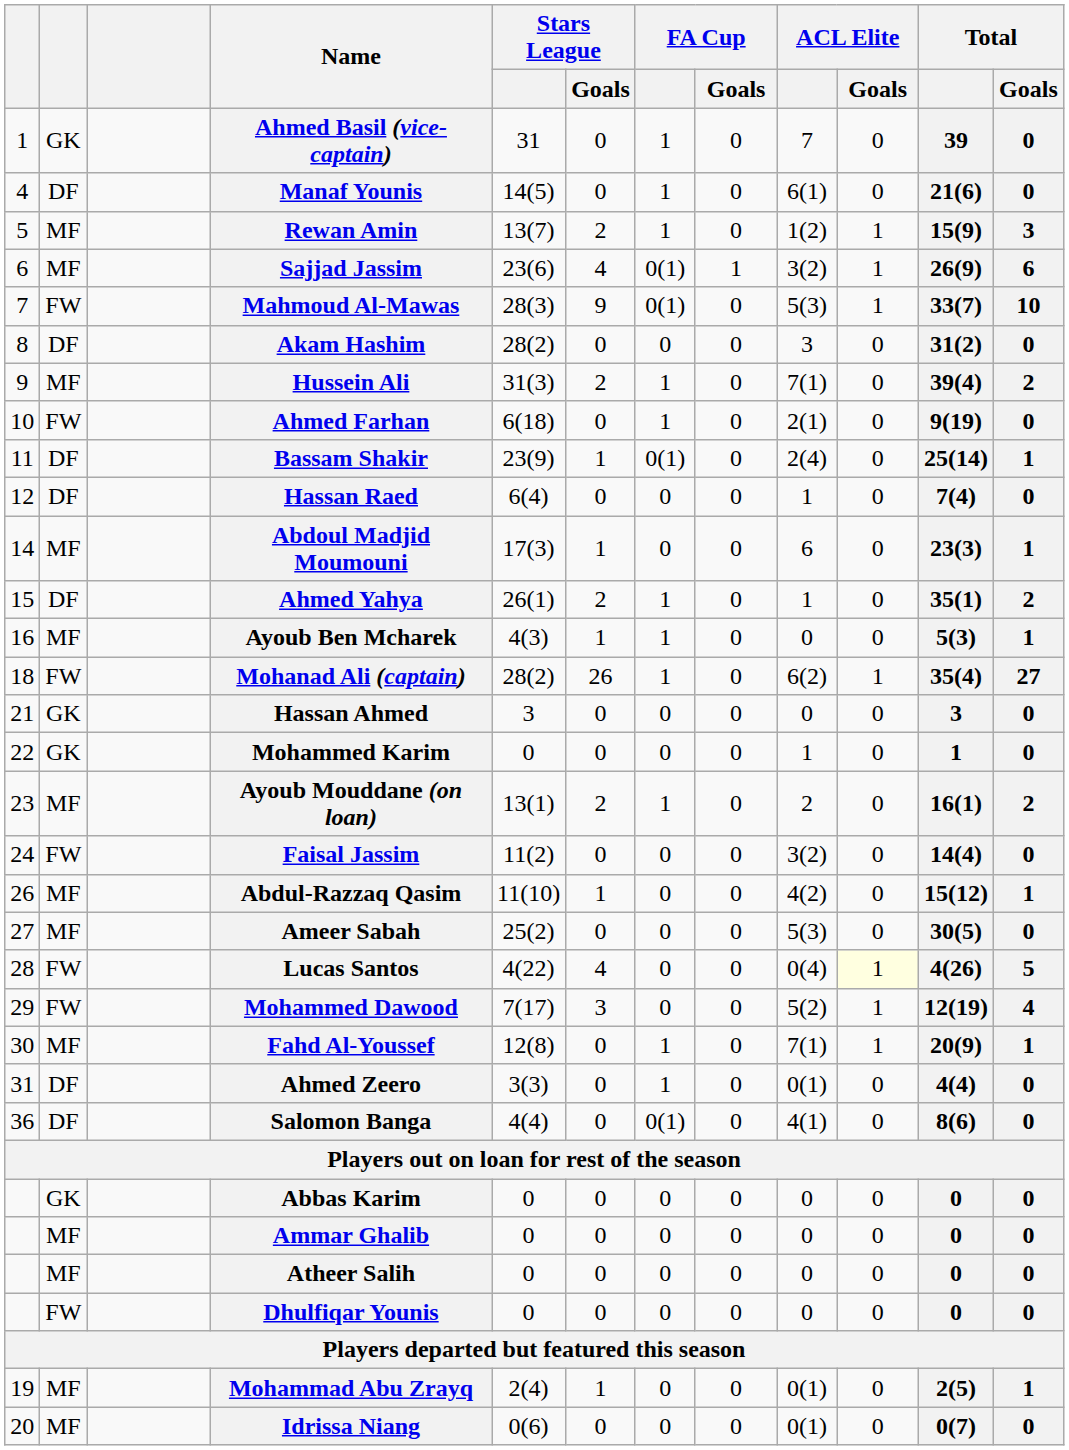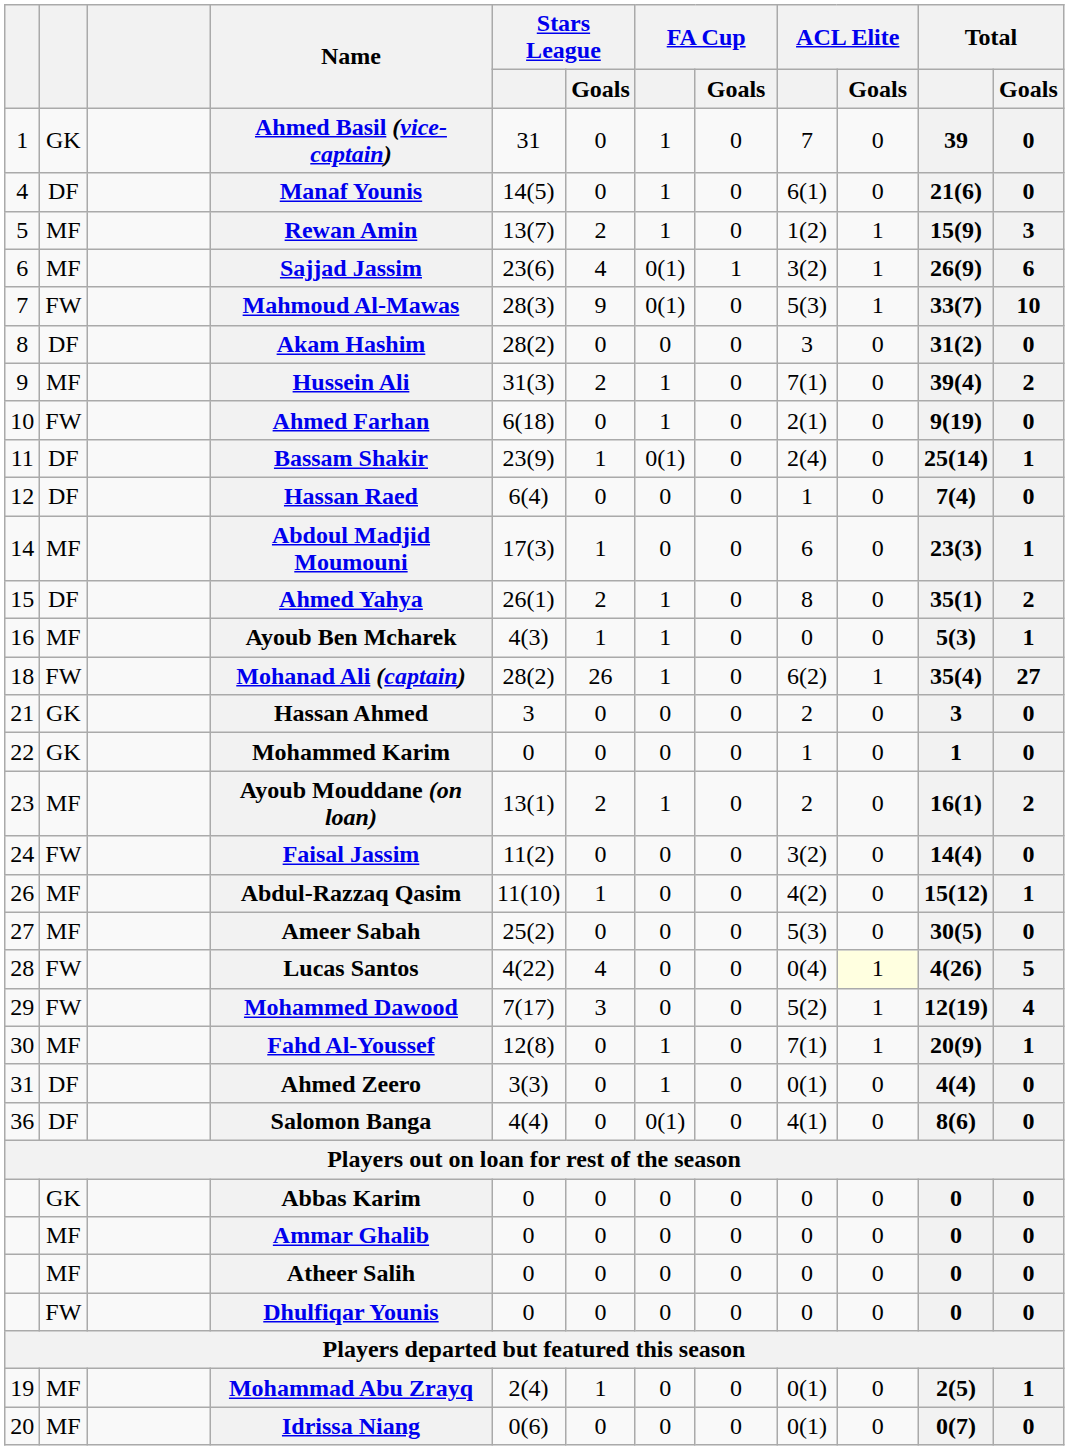Ahmed Yahya | ACL Elite: 1 -> 8
Hassan Ahmed | ACL Elite: 0 -> 2
